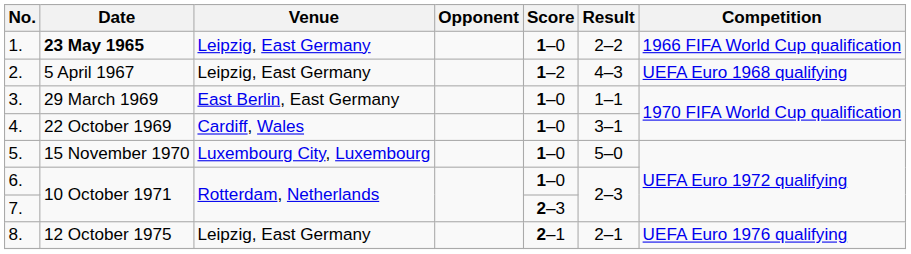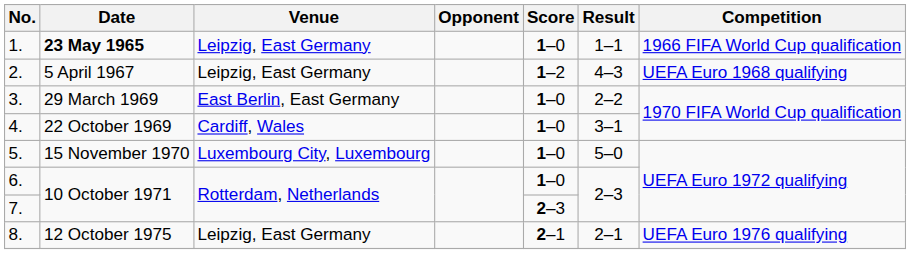1. | Result: 2–2 -> 1–1
3. | Result: 1–1 -> 2–2
